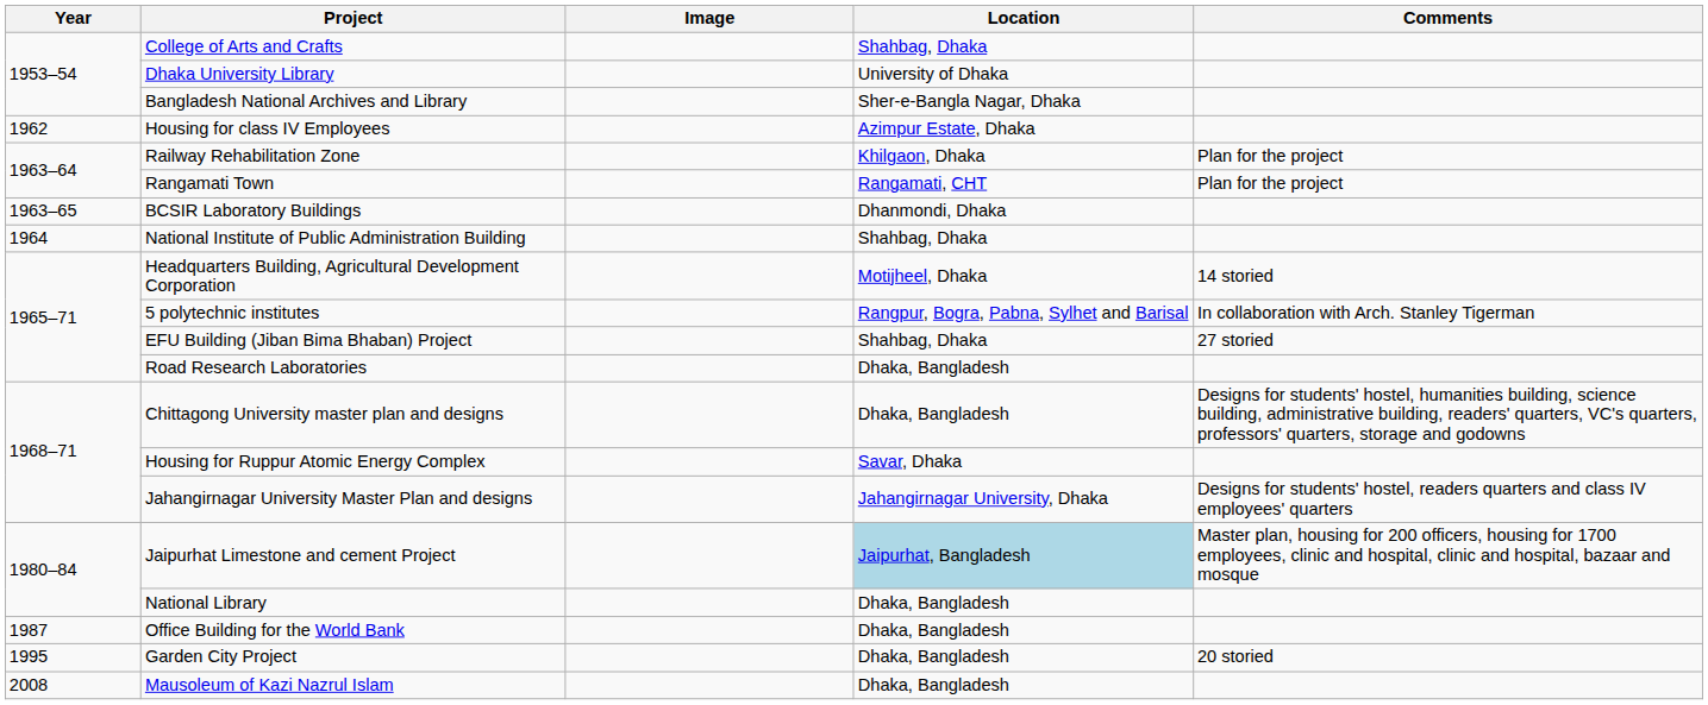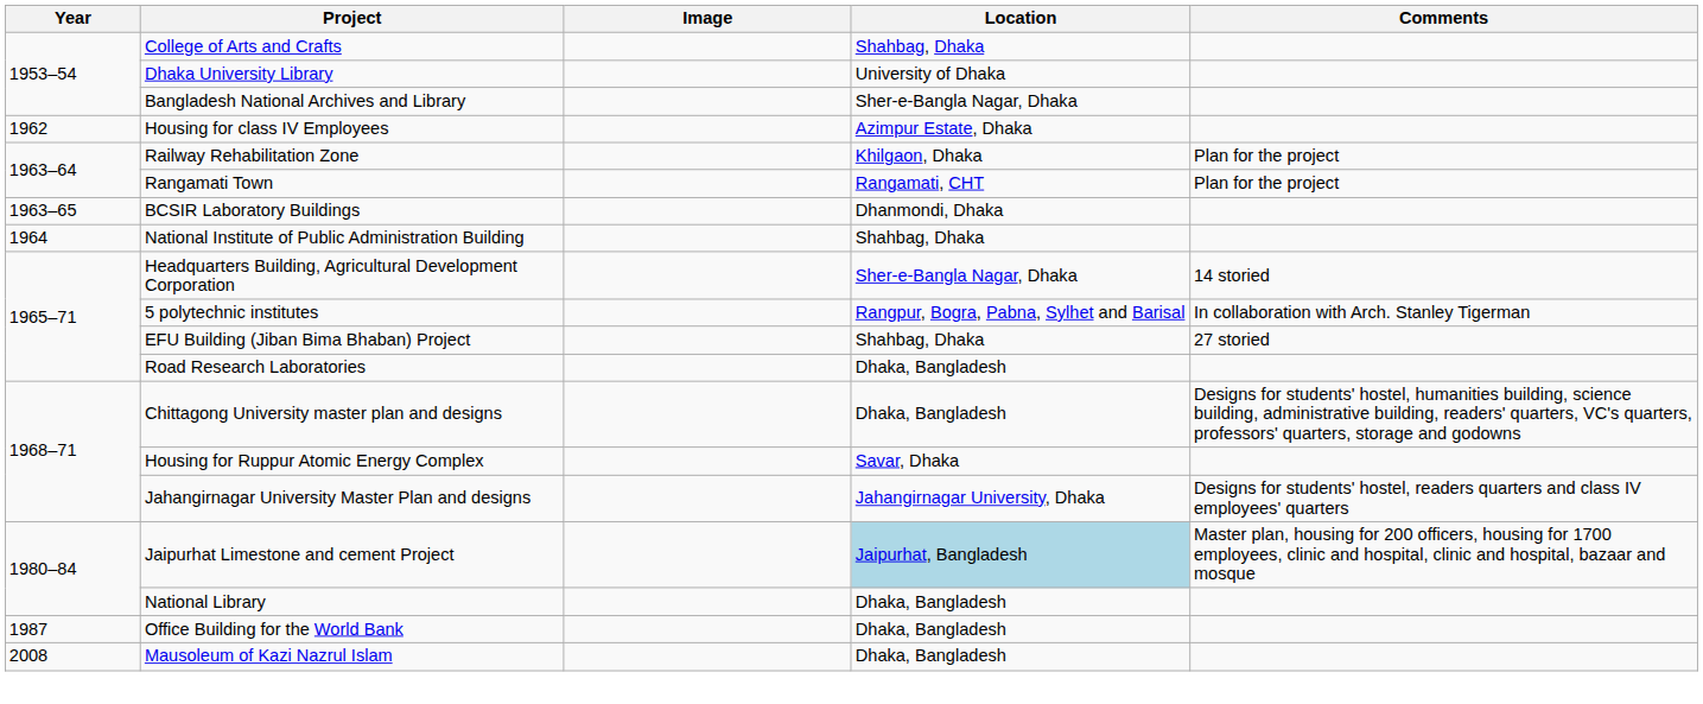Headquarters Building, Agricultural Development Corporation | Location: Motijheel, Dhaka -> Sher-e-Bangla Nagar, Dhaka
- row: 1995 | Garden City Project | Dhaka, Bangladesh | 20 storied
